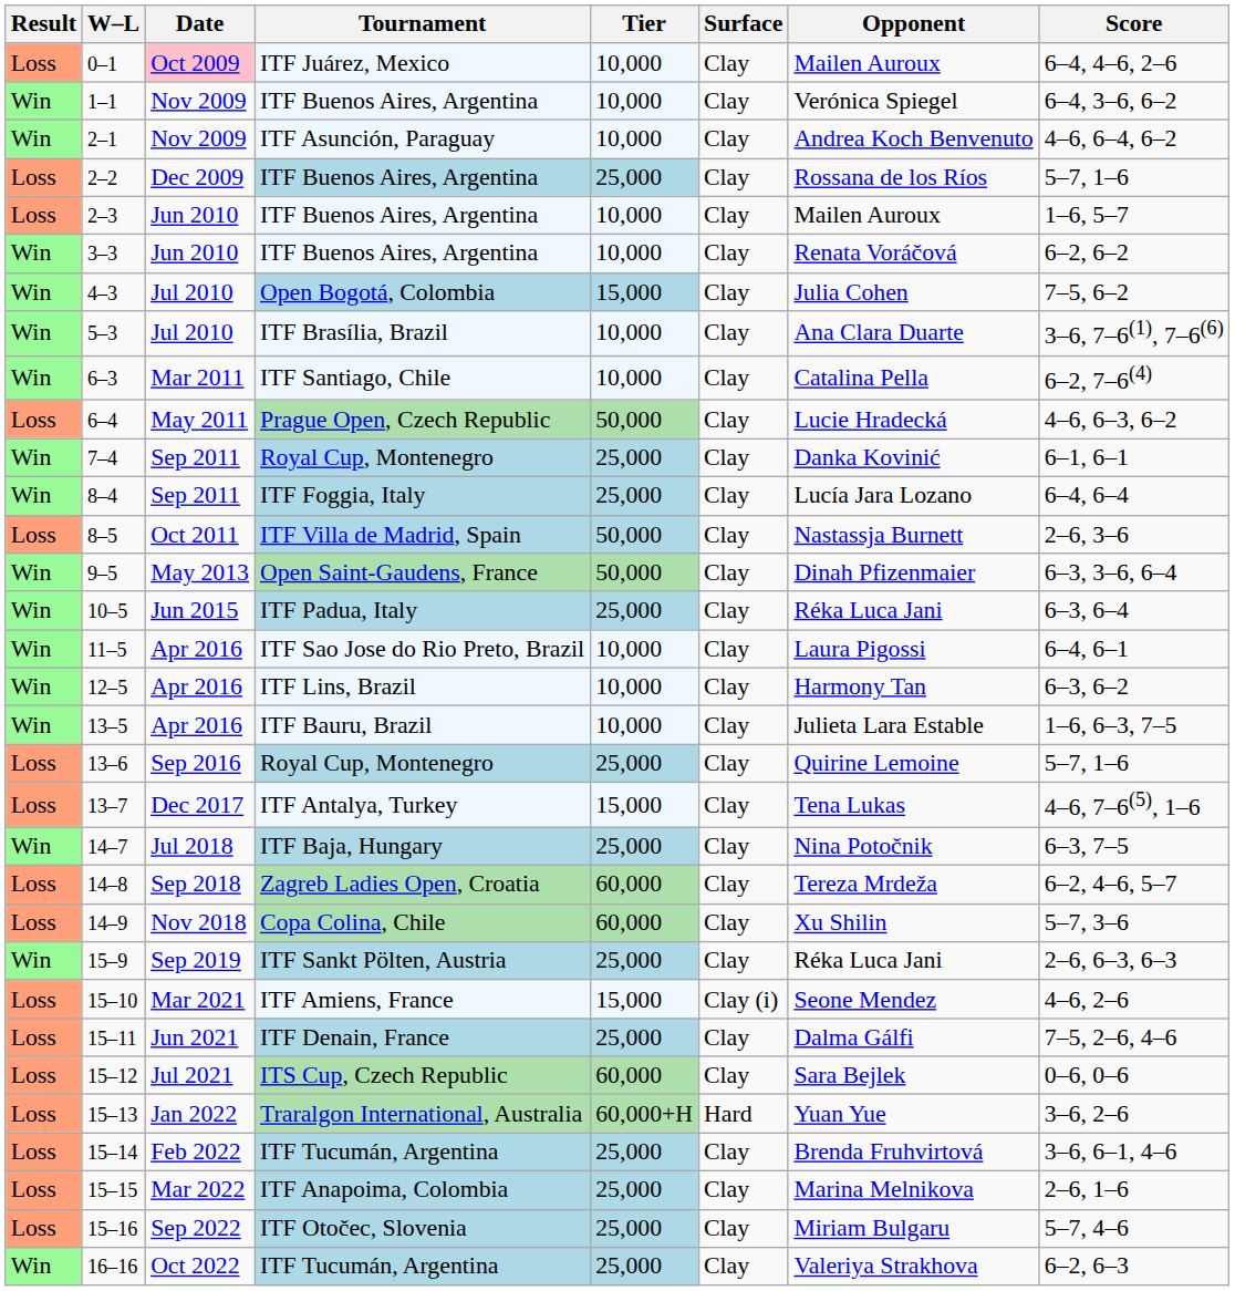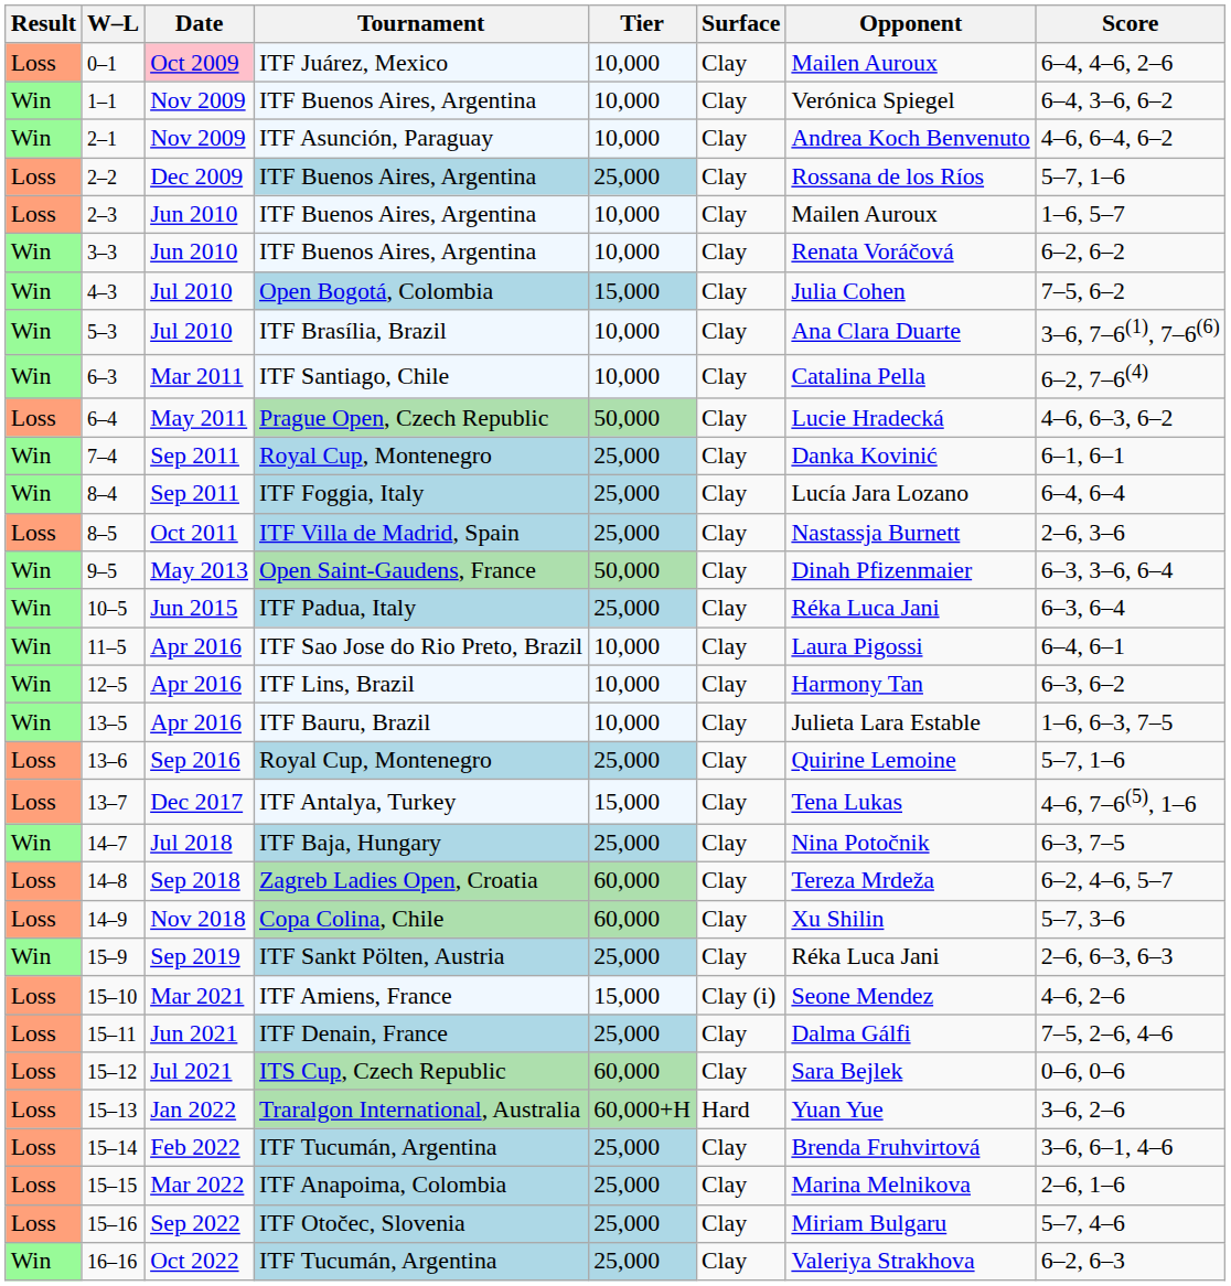8–5 | Tier: 50,000 -> 25,000
